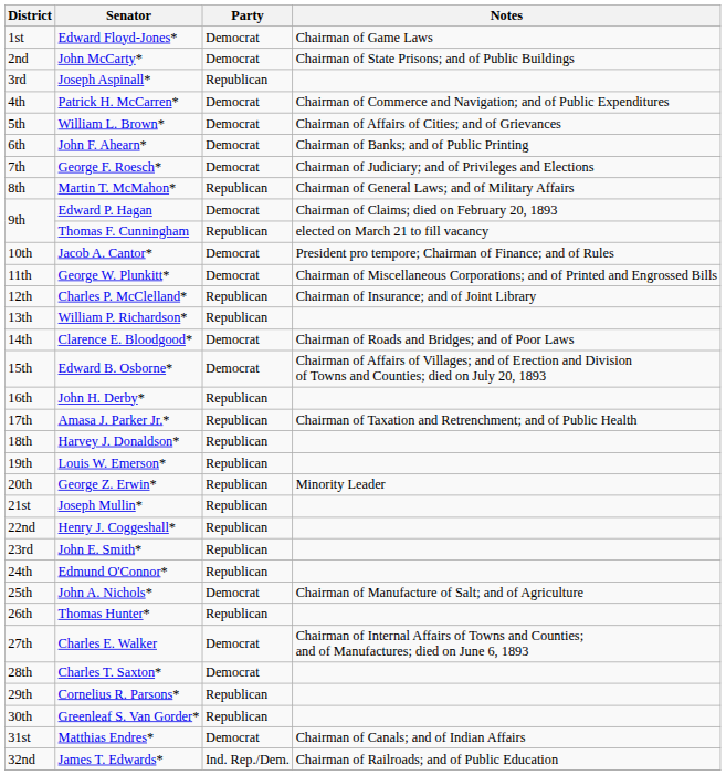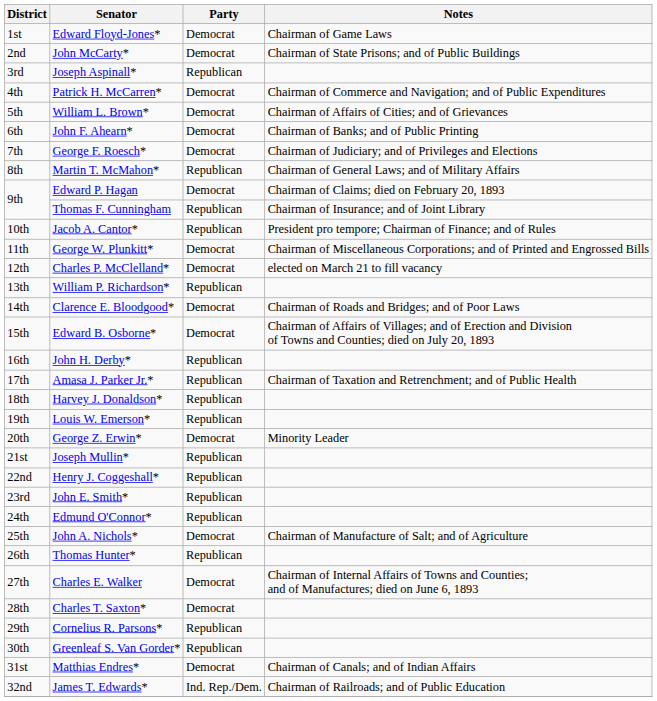Thomas F. Cunningham | Notes: elected on March 21 to fill vacancy -> Chairman of Insurance; and of Joint Library
Jacob A. Cantor* | Party: Democrat -> Republican
Charles P. McClelland* | Party: Republican -> Democrat
Charles P. McClelland* | Notes: Chairman of Insurance; and of Joint Library -> elected on March 21 to fill vacancy
George Z. Erwin* | Party: Republican -> Democrat
